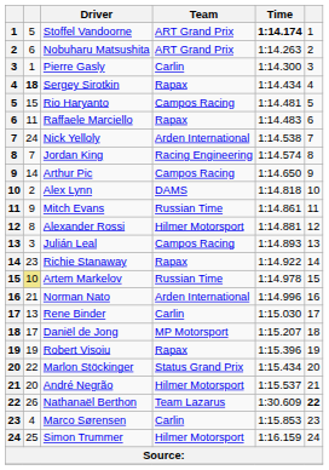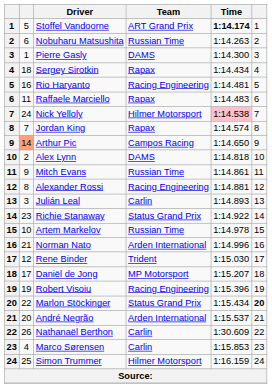Nobuharu Matsushita | Team: ART Grand Prix -> Russian Time
Pierre Gasly | Team: Carlin -> DAMS
Sergey Sirotkin | column 2: bold -> normal
Rio Haryanto | column 2: 15 -> 16
Rio Haryanto | Team: Campos Racing -> Racing Engineering
Nick Yelloly | Team: Arden International -> Hilmer Motorsport
Nick Yelloly | Time: no background -> pink background
Jordan King | Team: Racing Engineering -> Rapax
Arthur Pic | column 2: no background -> lightsalmon background
Alexander Rossi | Team: Hilmer Motorsport -> Racing Engineering
Julián Leal | Team: Campos Racing -> Carlin
Richie Stanaway | Team: Rapax -> Status Grand Prix
Artem Markelov | column 2: khaki background -> no background
Rene Binder | column 2: 13 -> 12
Rene Binder | Team: Carlin -> Trident
Robert Visoiu | Team: Rapax -> Racing Engineering
Marlon Stöckinger | column 6: normal -> bold
André Negrão | Team: Hilmer Motorsport -> Arden International
Nathanaël Berthon | Team: Team Lazarus -> Carlin
Nathanaël Berthon | column 6: bold -> normal
